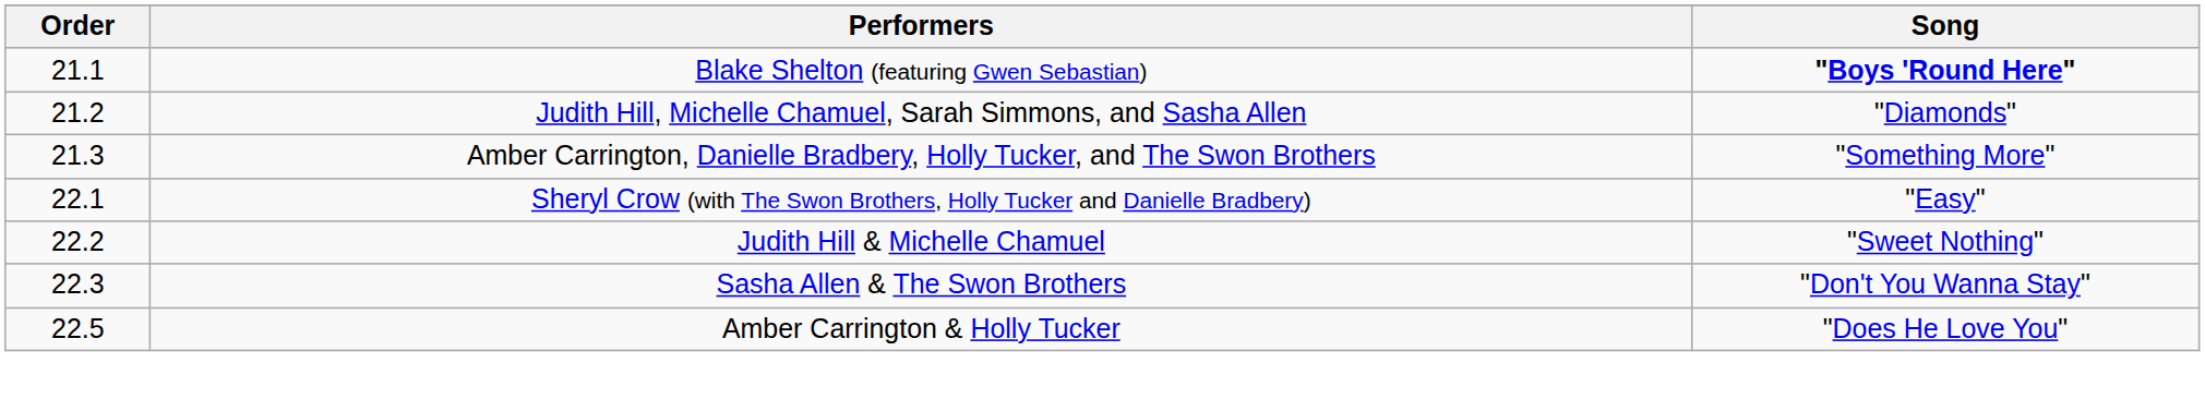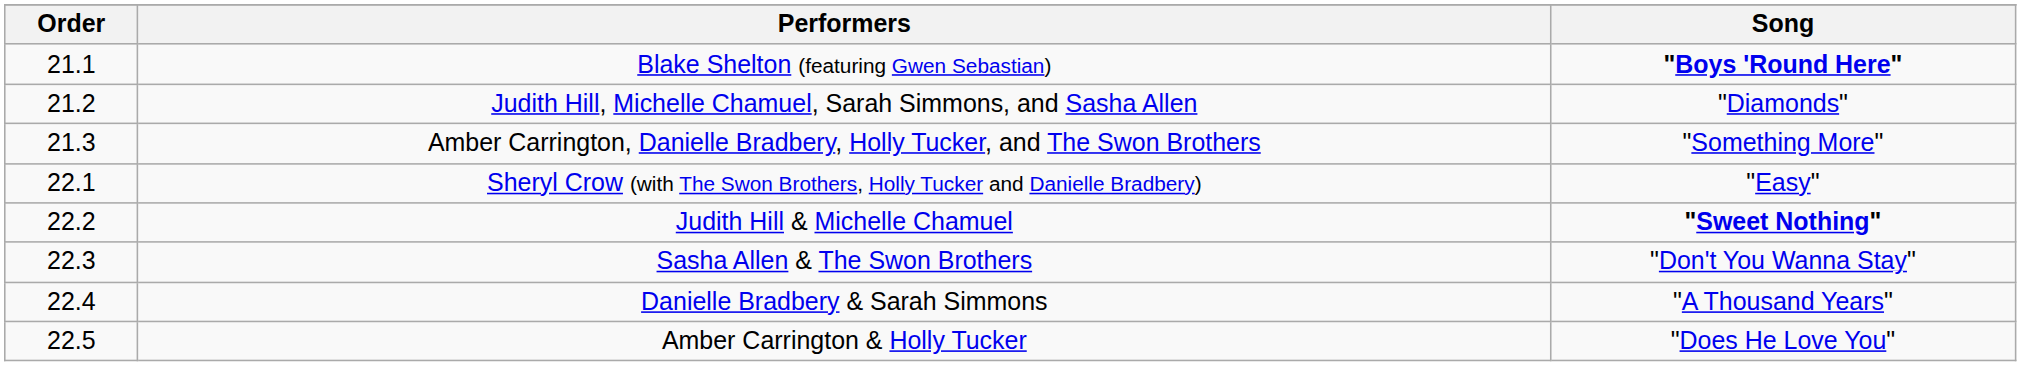Judith Hill & Michelle Chamuel | Song: normal -> bold
+ row: 22.4 | Danielle Bradbery & Sarah Simmons | "A Thousand Years"
